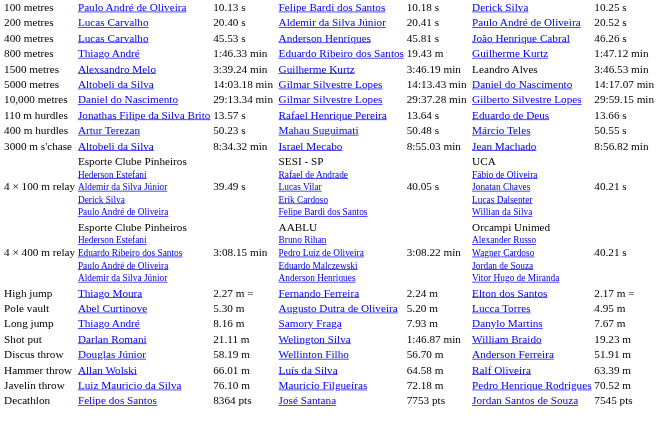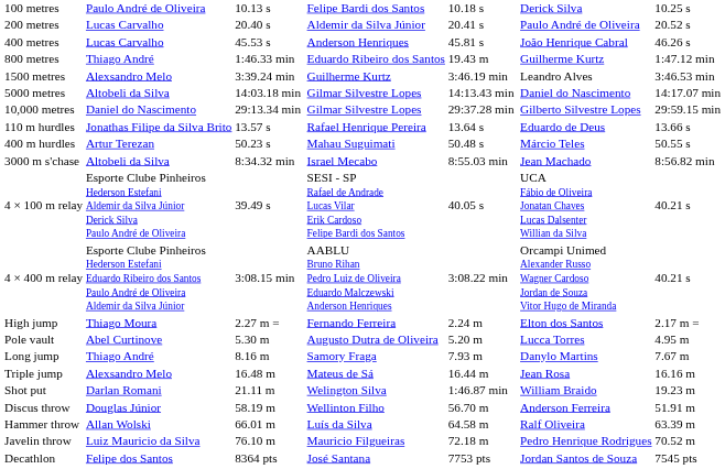+ row: Triple jump | Alexsandro Melo | 16.48 m | Mateus de Sá | 16.44 m | Jean Rosa | 16.16 m
